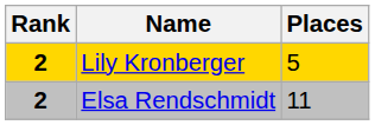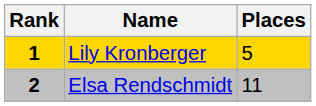Lily Kronberger | Rank: 2 -> 1
